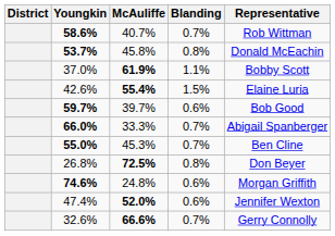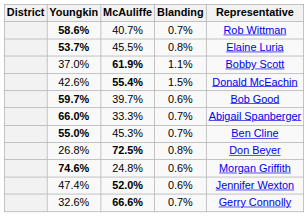53.7% | McAuliffe: 45.8% -> 45.5%
53.7% | Representative: Donald McEachin -> Elaine Luria
42.6% | Representative: Elaine Luria -> Donald McEachin
